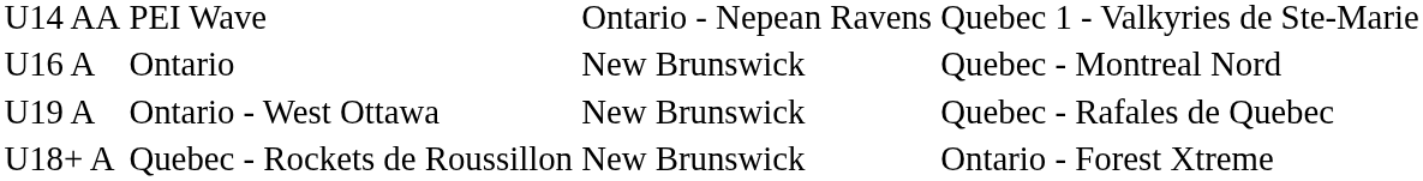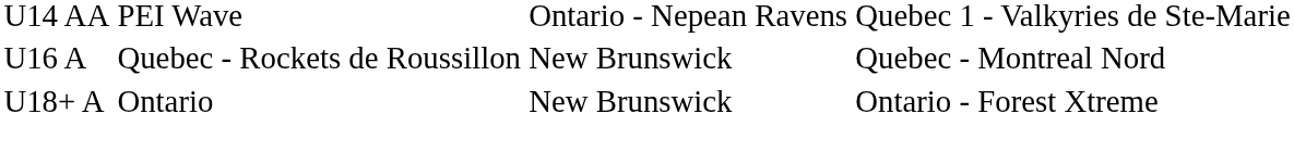U16 A | column 2: Ontario -> Quebec - Rockets de Roussillon
- row: U19 A | Ontario - West Ottawa | New Brunswick | Quebec - Rafales de Quebec
U18+ A | column 2: Quebec - Rockets de Roussillon -> Ontario
